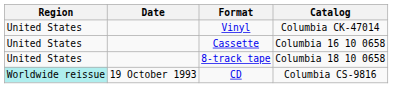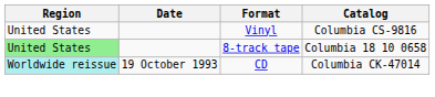Vinyl | Catalog: Columbia CK-47014 -> Columbia CS-9816
- row: United States | Cassette | Columbia 16 10 0658
8-track tape | Region: no background -> lightgreen background
CD | Catalog: Columbia CS-9816 -> Columbia CK-47014
